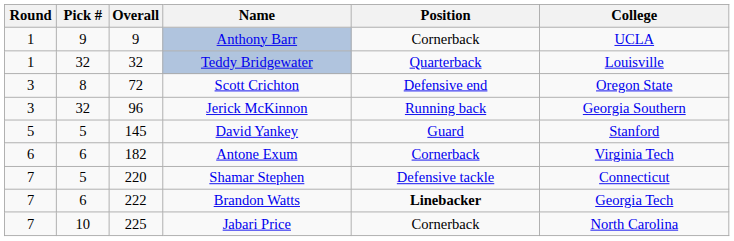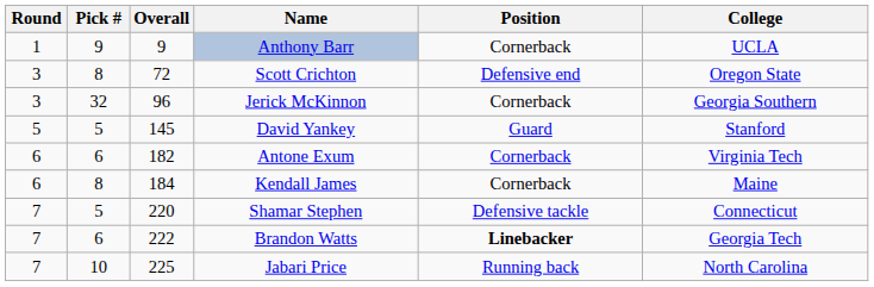- row: 1 | 32 | 32 | Teddy Bridgewater | Quarterback | Louisville
Jerick McKinnon | Position: Running back -> Cornerback
+ row: 6 | 8 | 184 | Kendall James | Cornerback | Maine
Jabari Price | Position: Cornerback -> Running back
